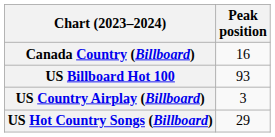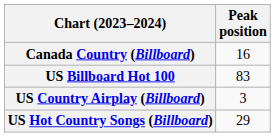US Billboard Hot 100 | Peak position: 93 -> 83
